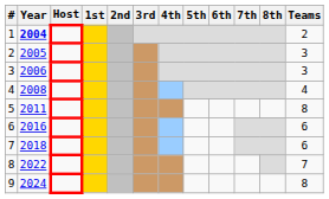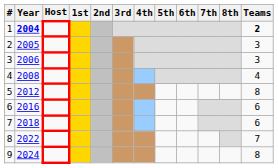1 | Teams: normal -> bold
5 | Year: 2011 -> 2012
